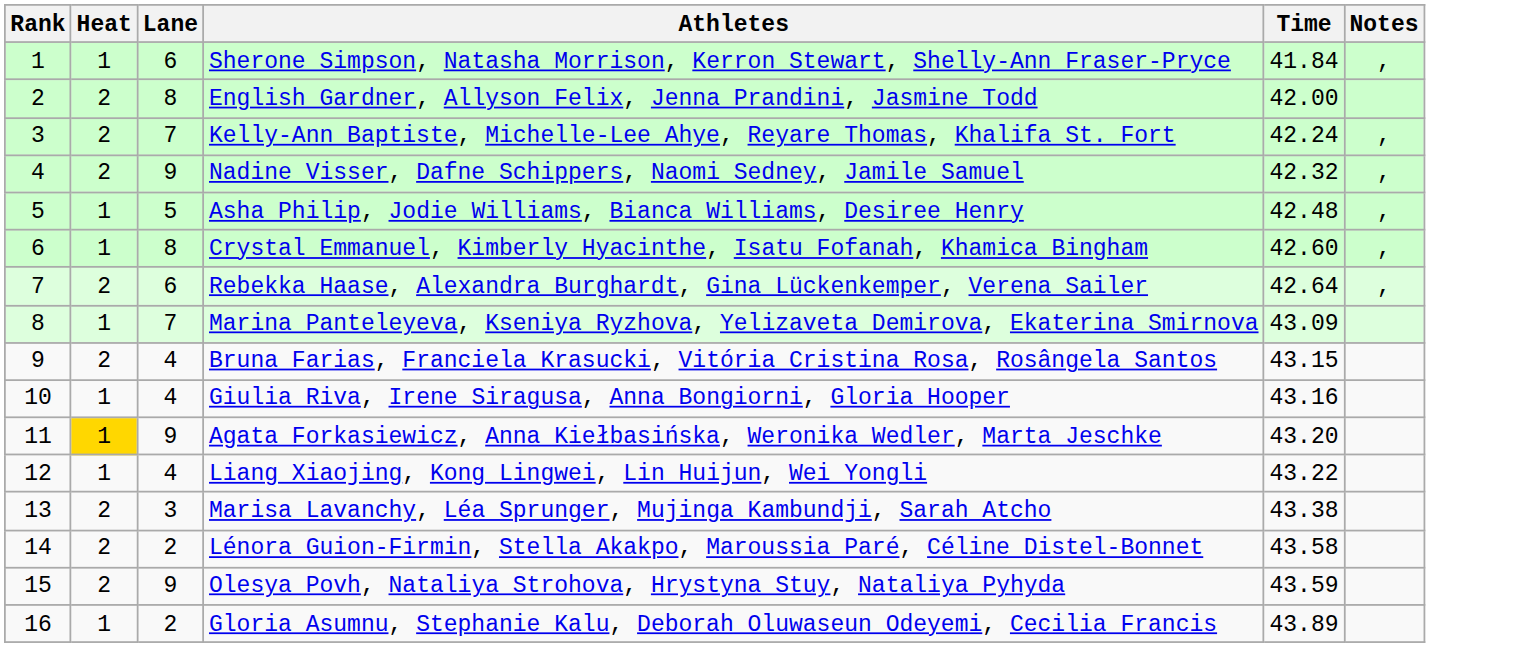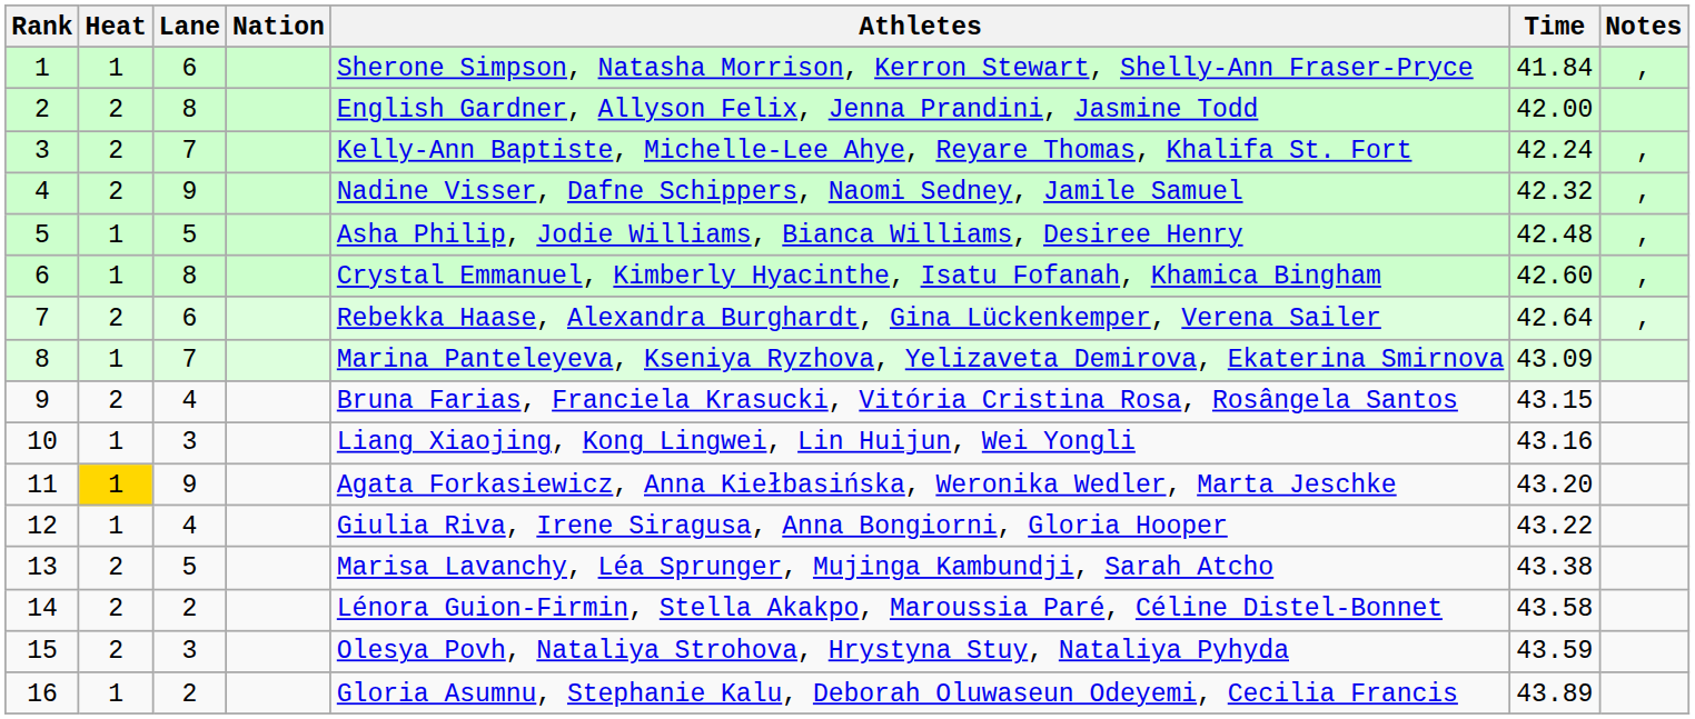+ column: Nation
10 | Lane: 4 -> 3
10 | Athletes: Giulia Riva, Irene Siragusa, Anna Bongiorni, Gloria Hooper -> Liang Xiaojing, Kong Lingwei, Lin Huijun, Wei Yongli
12 | Athletes: Liang Xiaojing, Kong Lingwei, Lin Huijun, Wei Yongli -> Giulia Riva, Irene Siragusa, Anna Bongiorni, Gloria Hooper
13 | Lane: 3 -> 5
15 | Lane: 9 -> 3
